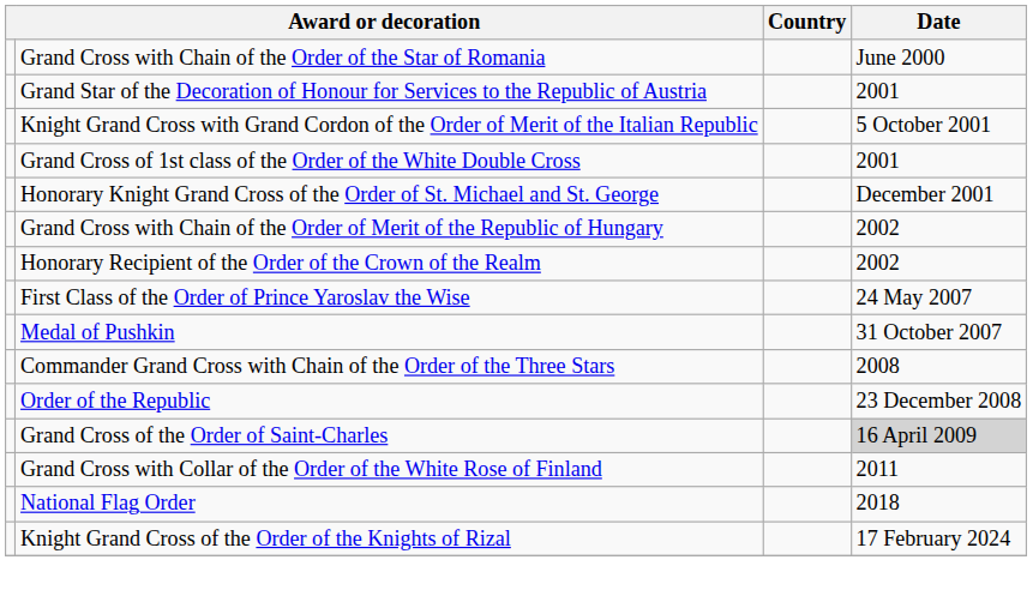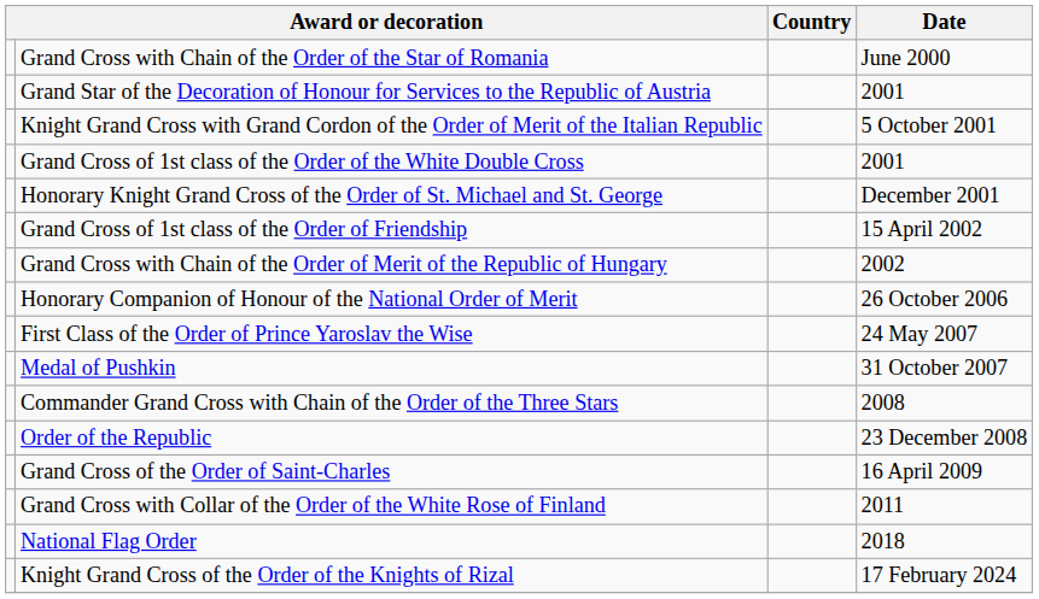+ row: Grand Cross of 1st class of the Order of Friendship | 15 April 2002
- row: Honorary Recipient of the Order of the Crown of the Realm | 2002
+ row: Honorary Companion of Honour of the National Order of Merit | 26 October 2006
Grand Cross of the Order of Saint-Charles | Date: lightgrey background -> no background
